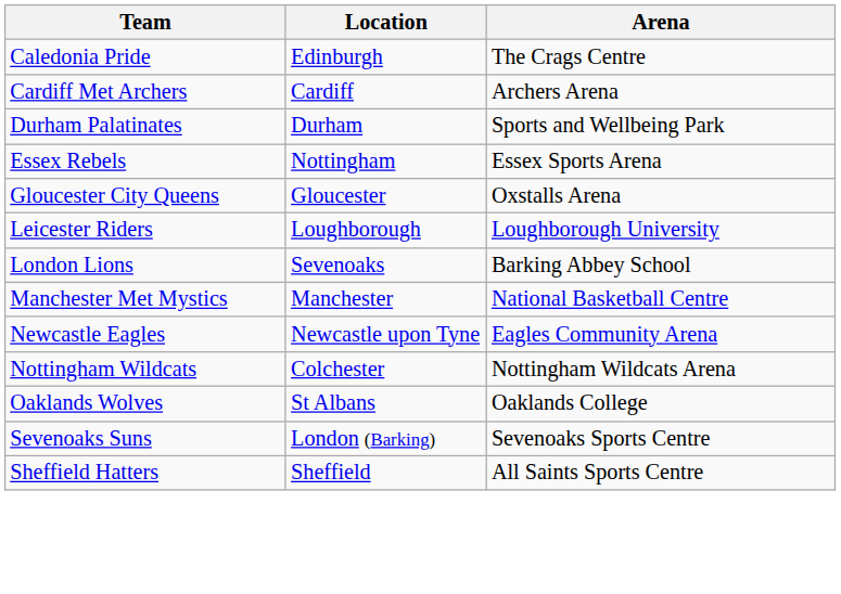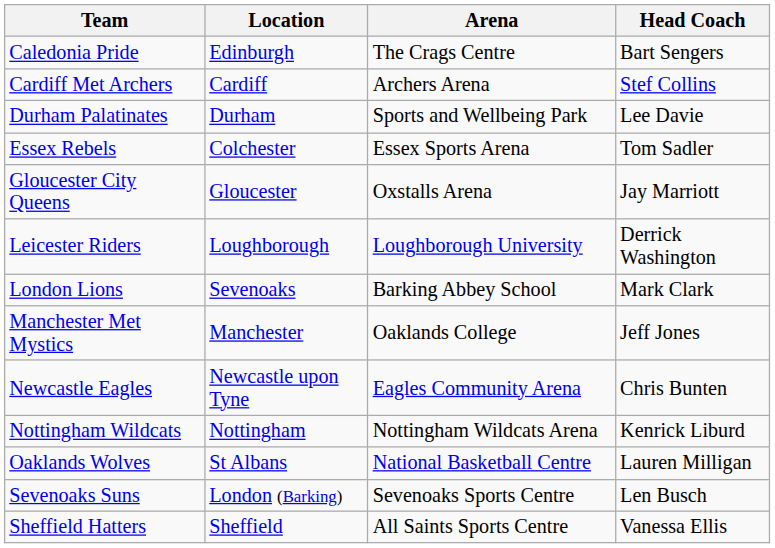+ column: Head Coach | Bart Sengers | Stef Collins | Lee Davie | Tom Sadler | Jay Marriott | Derrick Washington | Mark Clark | Jeff Jones | Chris Bunten | Kenrick Liburd | Lauren Milligan | Len Busch | Vanessa Ellis
Essex Rebels | Location: Nottingham -> Colchester
Manchester Met Mystics | Arena: National Basketball Centre -> Oaklands College
Nottingham Wildcats | Location: Colchester -> Nottingham
Oaklands Wolves | Arena: Oaklands College -> National Basketball Centre
